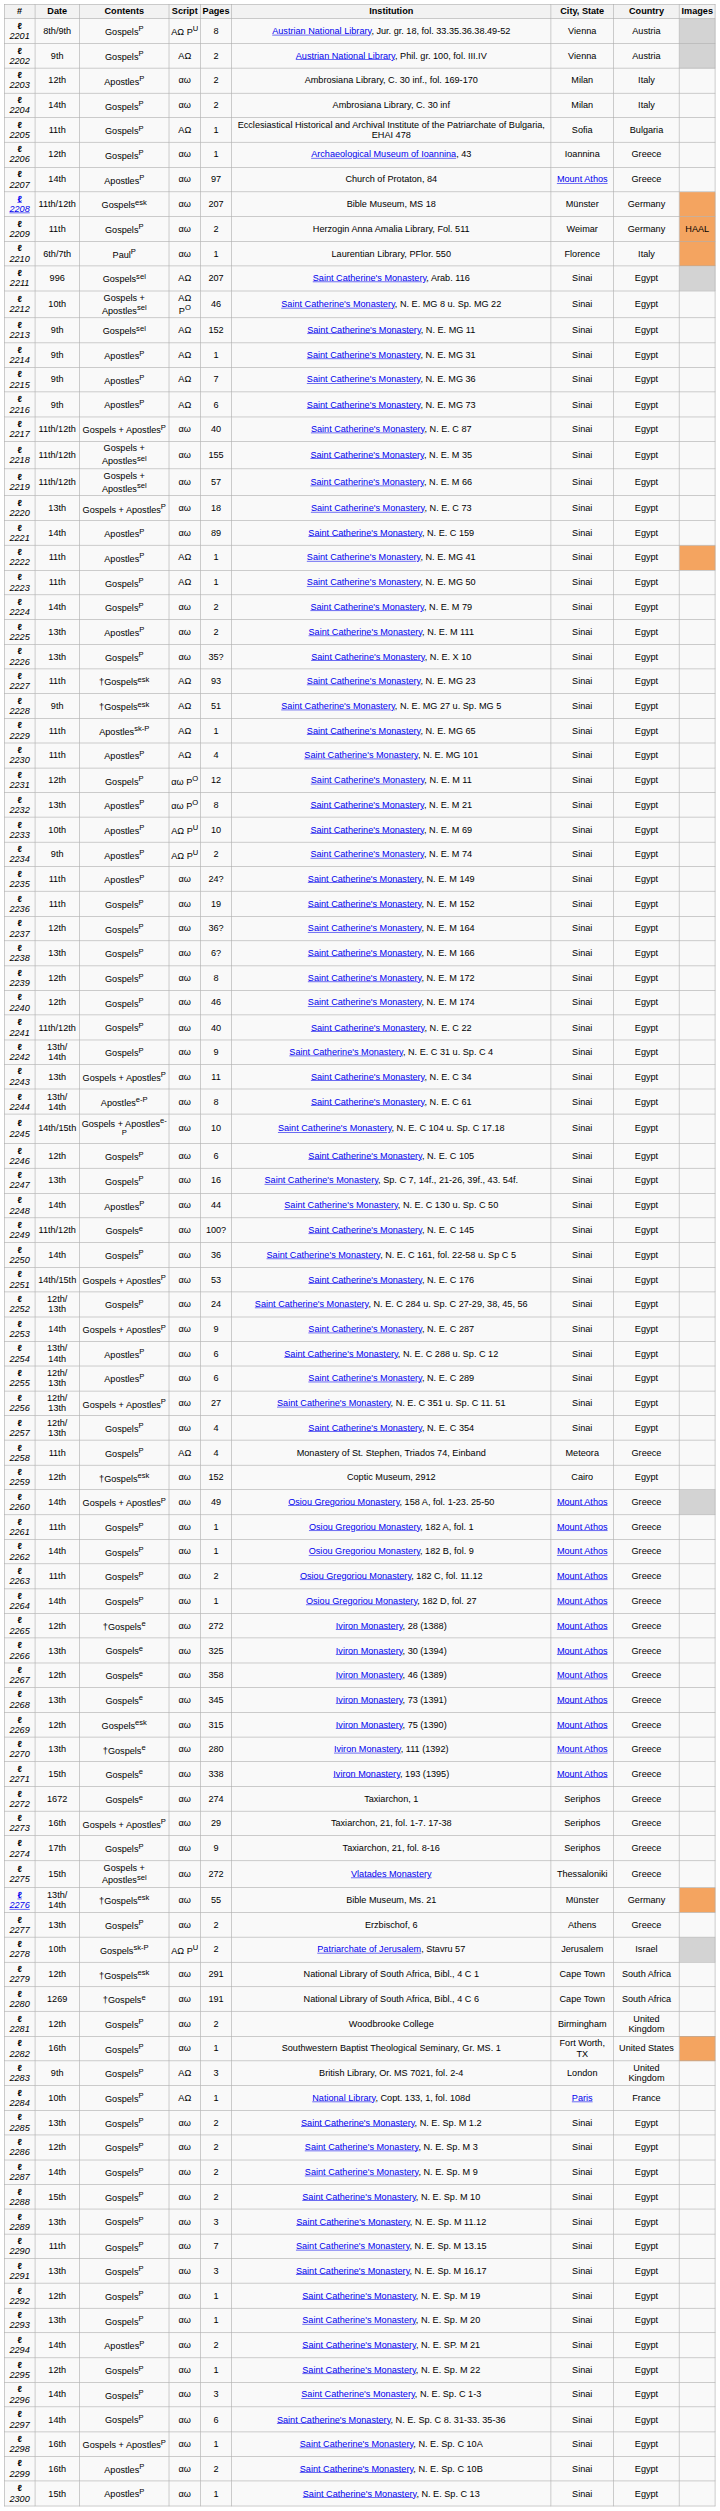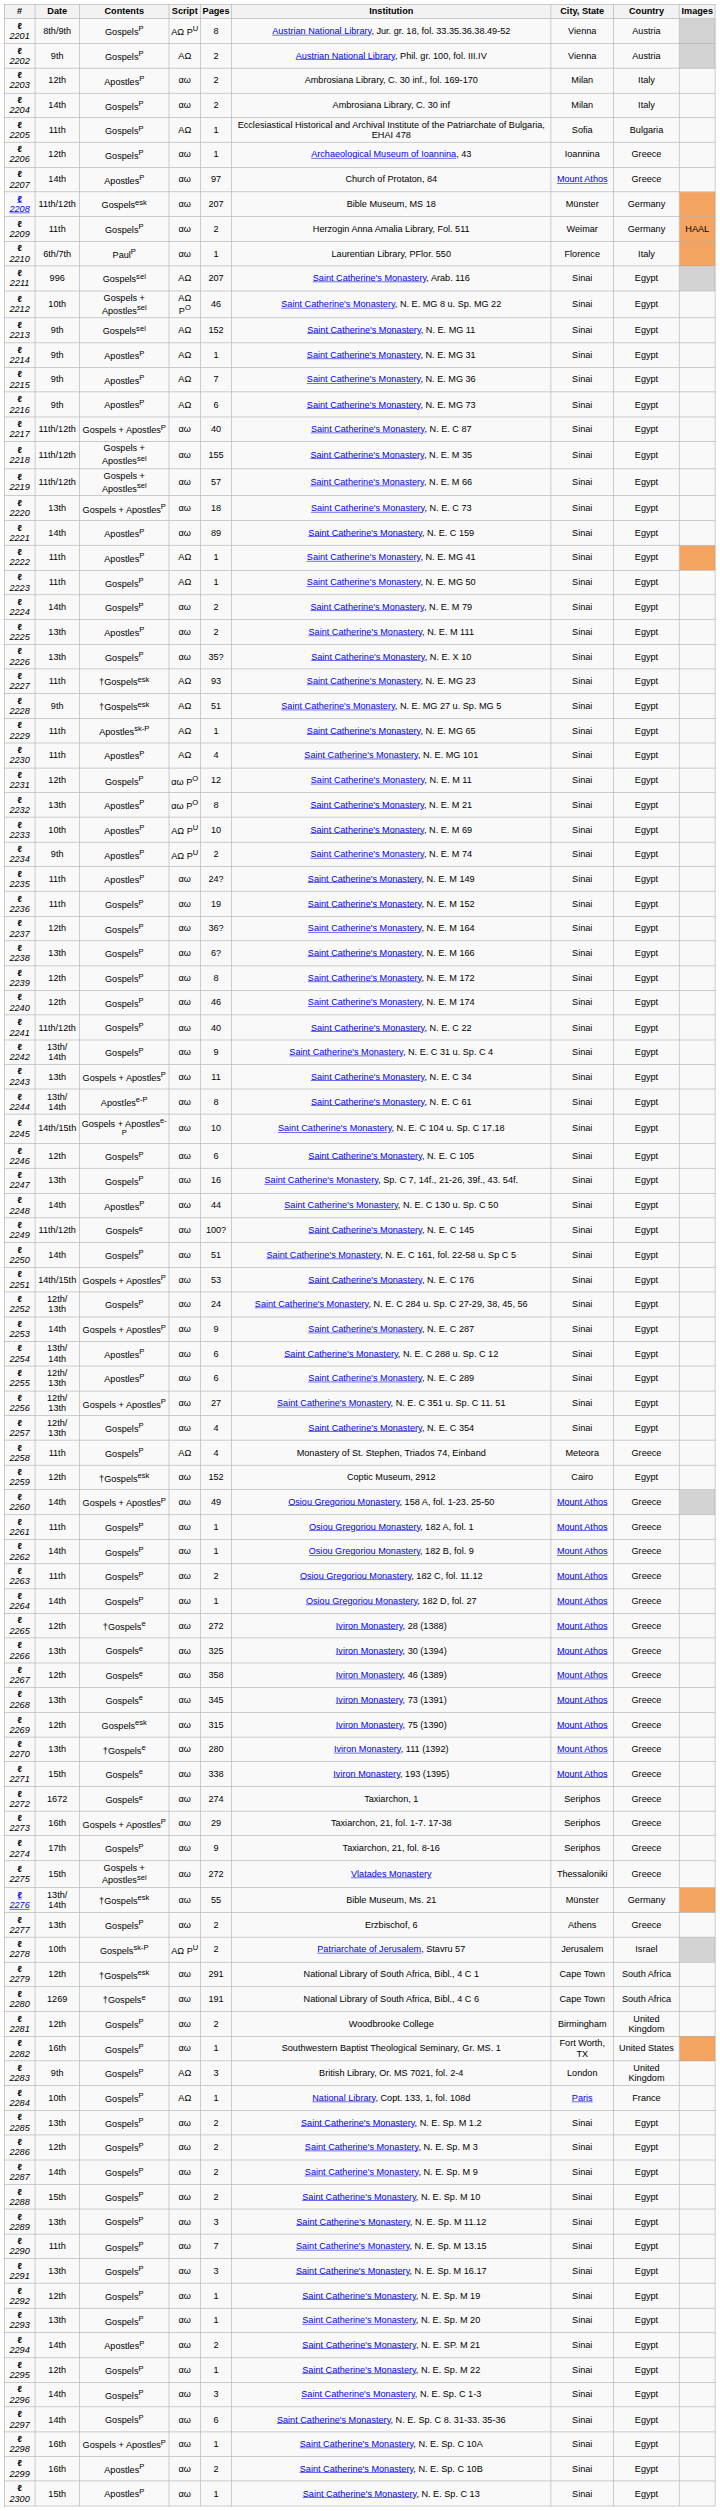ℓ 2250 | Pages: 36 -> 51
